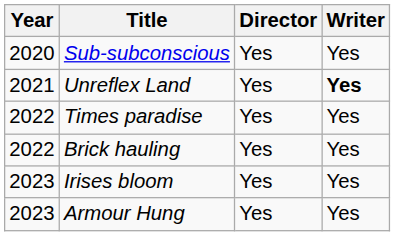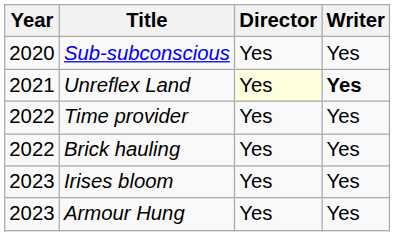Unreflex Land | Director: no background -> lightyellow background
+ row: 2022 | Time provider | Yes | Yes
- row: 2022 | Times paradise | Yes | Yes
